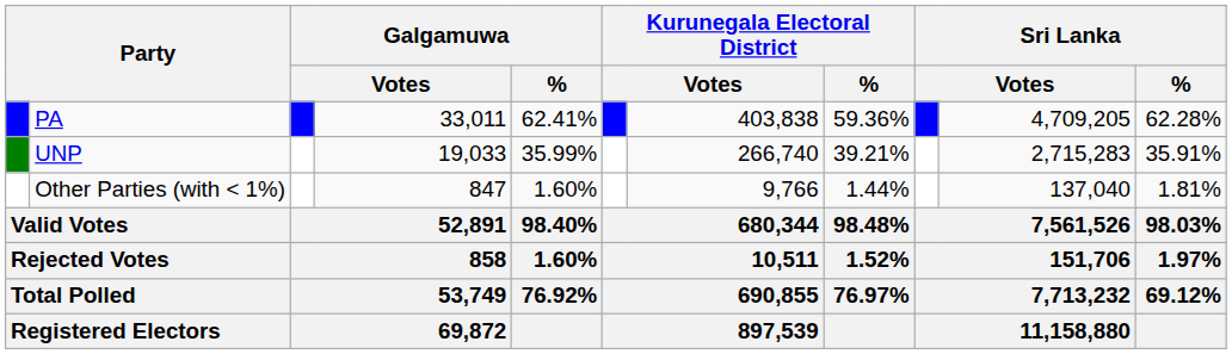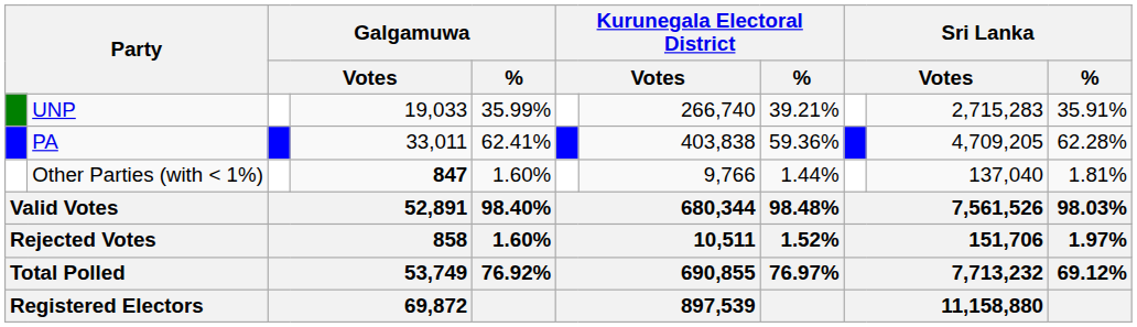rows swapped: PA <-> UNP
Other Parties (with < 1%) | column 4: normal -> bold
